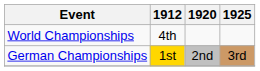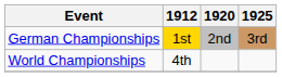rows swapped: World Championships <-> German Championships
